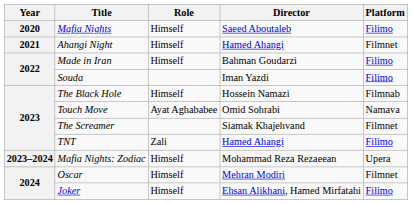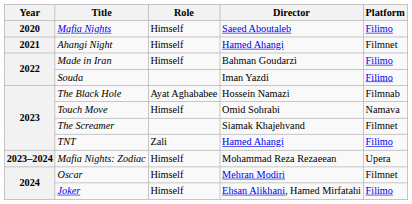The Black Hole | Role: Himself -> Ayat Aghababee
Touch Move | Role: Ayat Aghababee -> Himself
